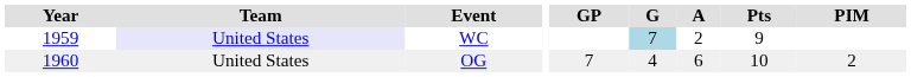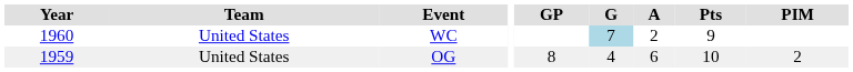WC | Year: 1959 -> 1960
WC | Team: lavender background -> no background
OG | Year: 1960 -> 1959
OG | GP: 7 -> 8
